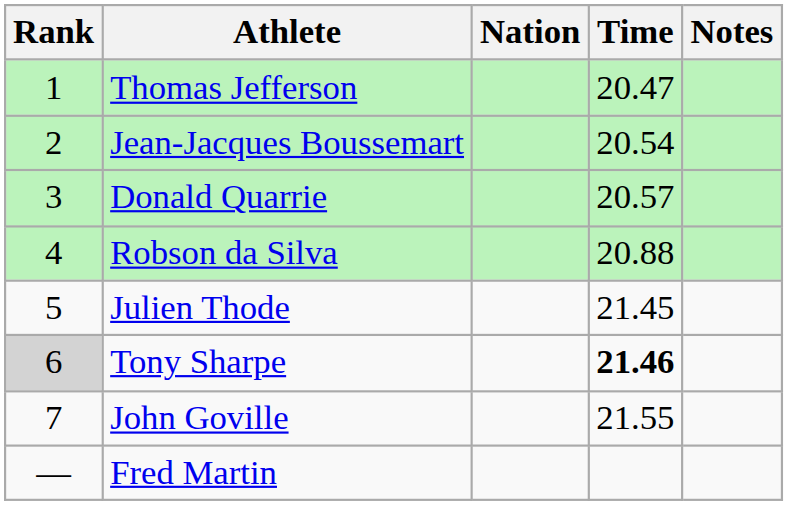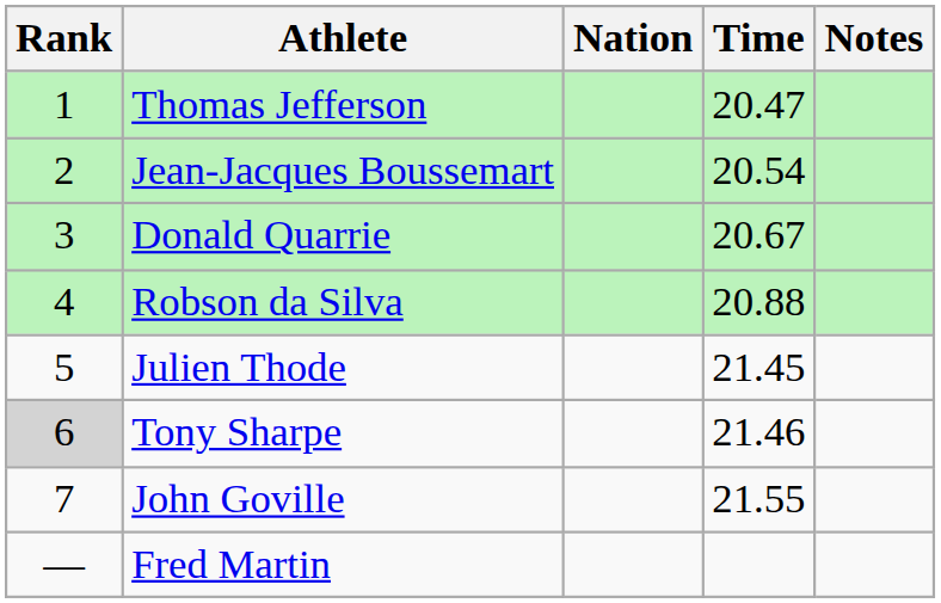Donald Quarrie | Time: 20.57 -> 20.67
Tony Sharpe | Time: bold -> normal
